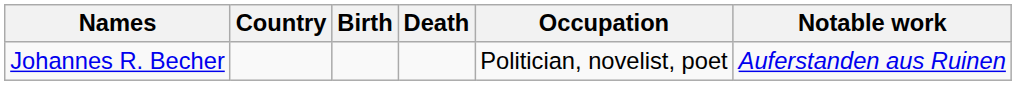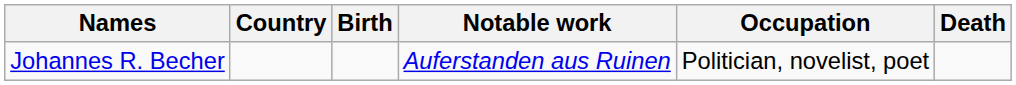columns swapped: Death <-> Notable work
